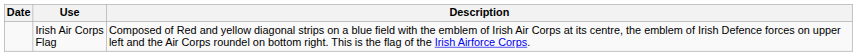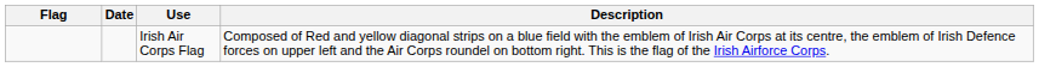+ column: Flag
